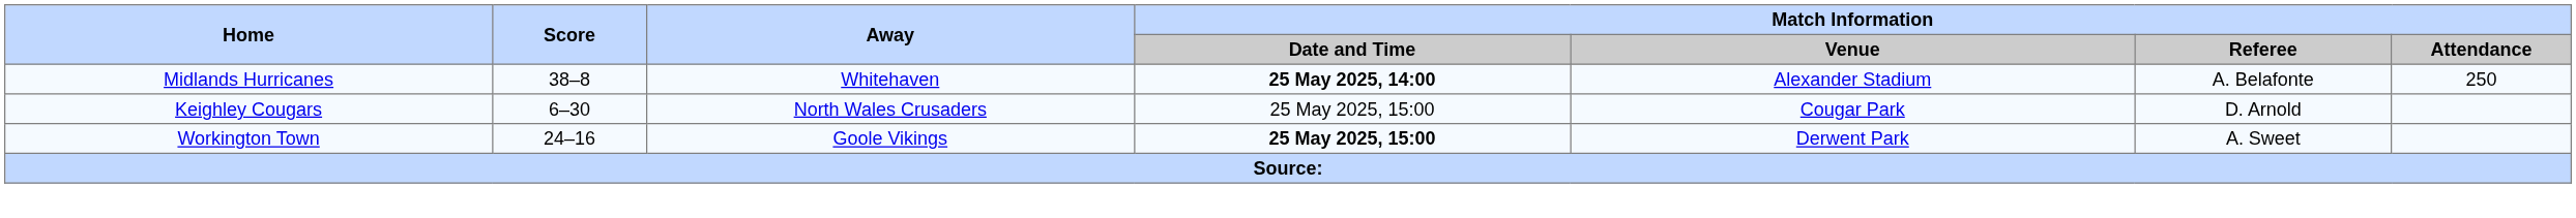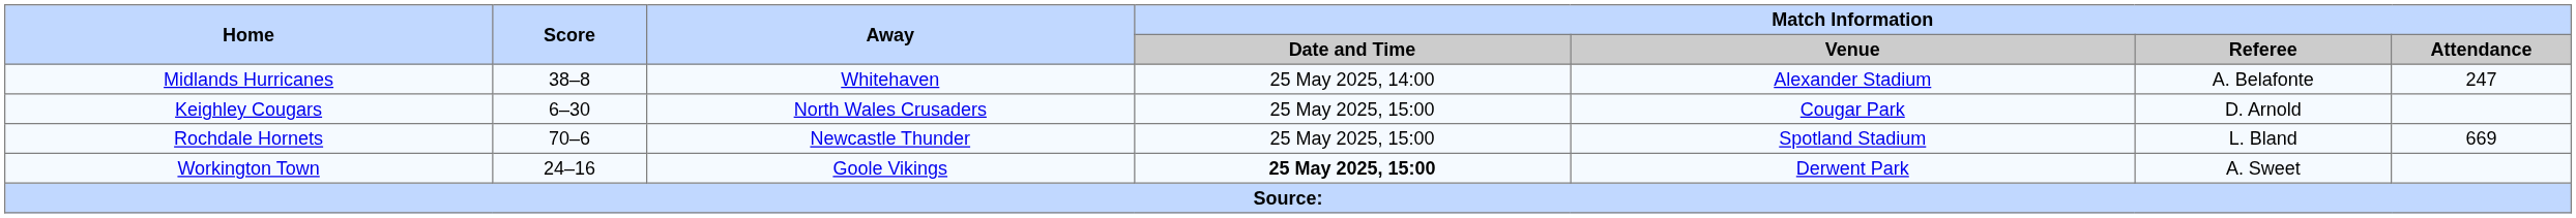Midlands Hurricanes | Match Information / Date and Time: bold -> normal
Midlands Hurricanes | Match Information / Attendance: 250 -> 247
+ row: Rochdale Hornets | 70–6 | Newcastle Thunder | 25 May 2025, 15:00 | Spotland Stadium | L. Bland | 669
